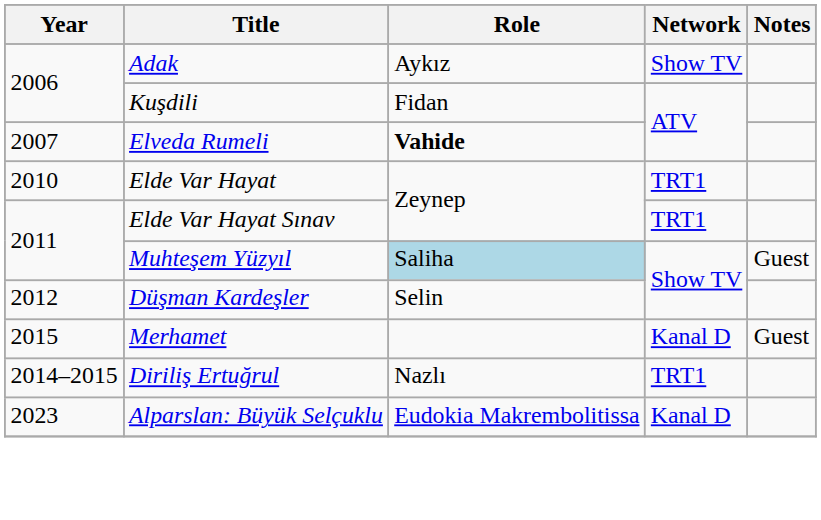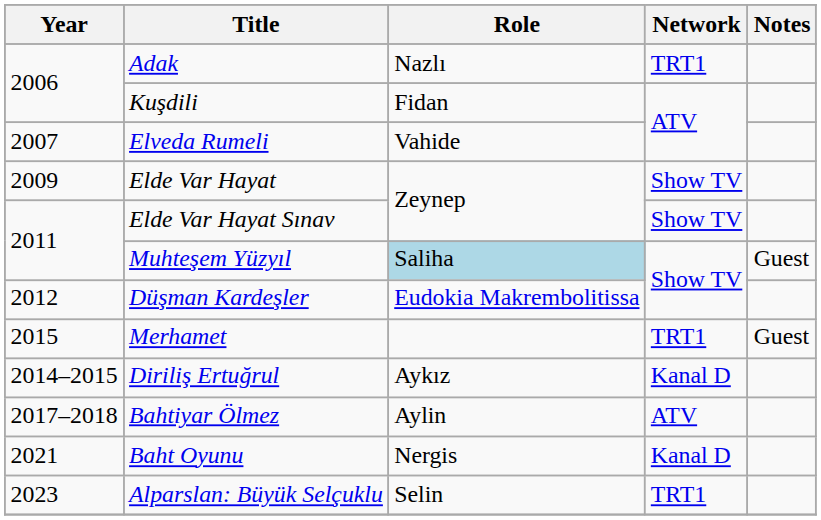Adak | Role: Aykız -> Nazlı
Adak | Network: Show TV -> TRT1
Elveda Rumeli | Role: bold -> normal
Elde Var Hayat | Year: 2010 -> 2009
Elde Var Hayat | Network: TRT1 -> Show TV
Elde Var Hayat Sınav | Network: TRT1 -> Show TV
Düşman Kardeşler | Role: Selin -> Eudokia Makrembolitissa
Merhamet | Network: Kanal D -> TRT1
Diriliş Ertuğrul | Role: Nazlı -> Aykız
Diriliş Ertuğrul | Network: TRT1 -> Kanal D
+ row: 2017–2018 | Bahtiyar Ölmez | Aylin | ATV
+ row: 2021 | Baht Oyunu | Nergis | Kanal D
Alparslan: Büyük Selçuklu | Role: Eudokia Makrembolitissa -> Selin
Alparslan: Büyük Selçuklu | Network: Kanal D -> TRT1
